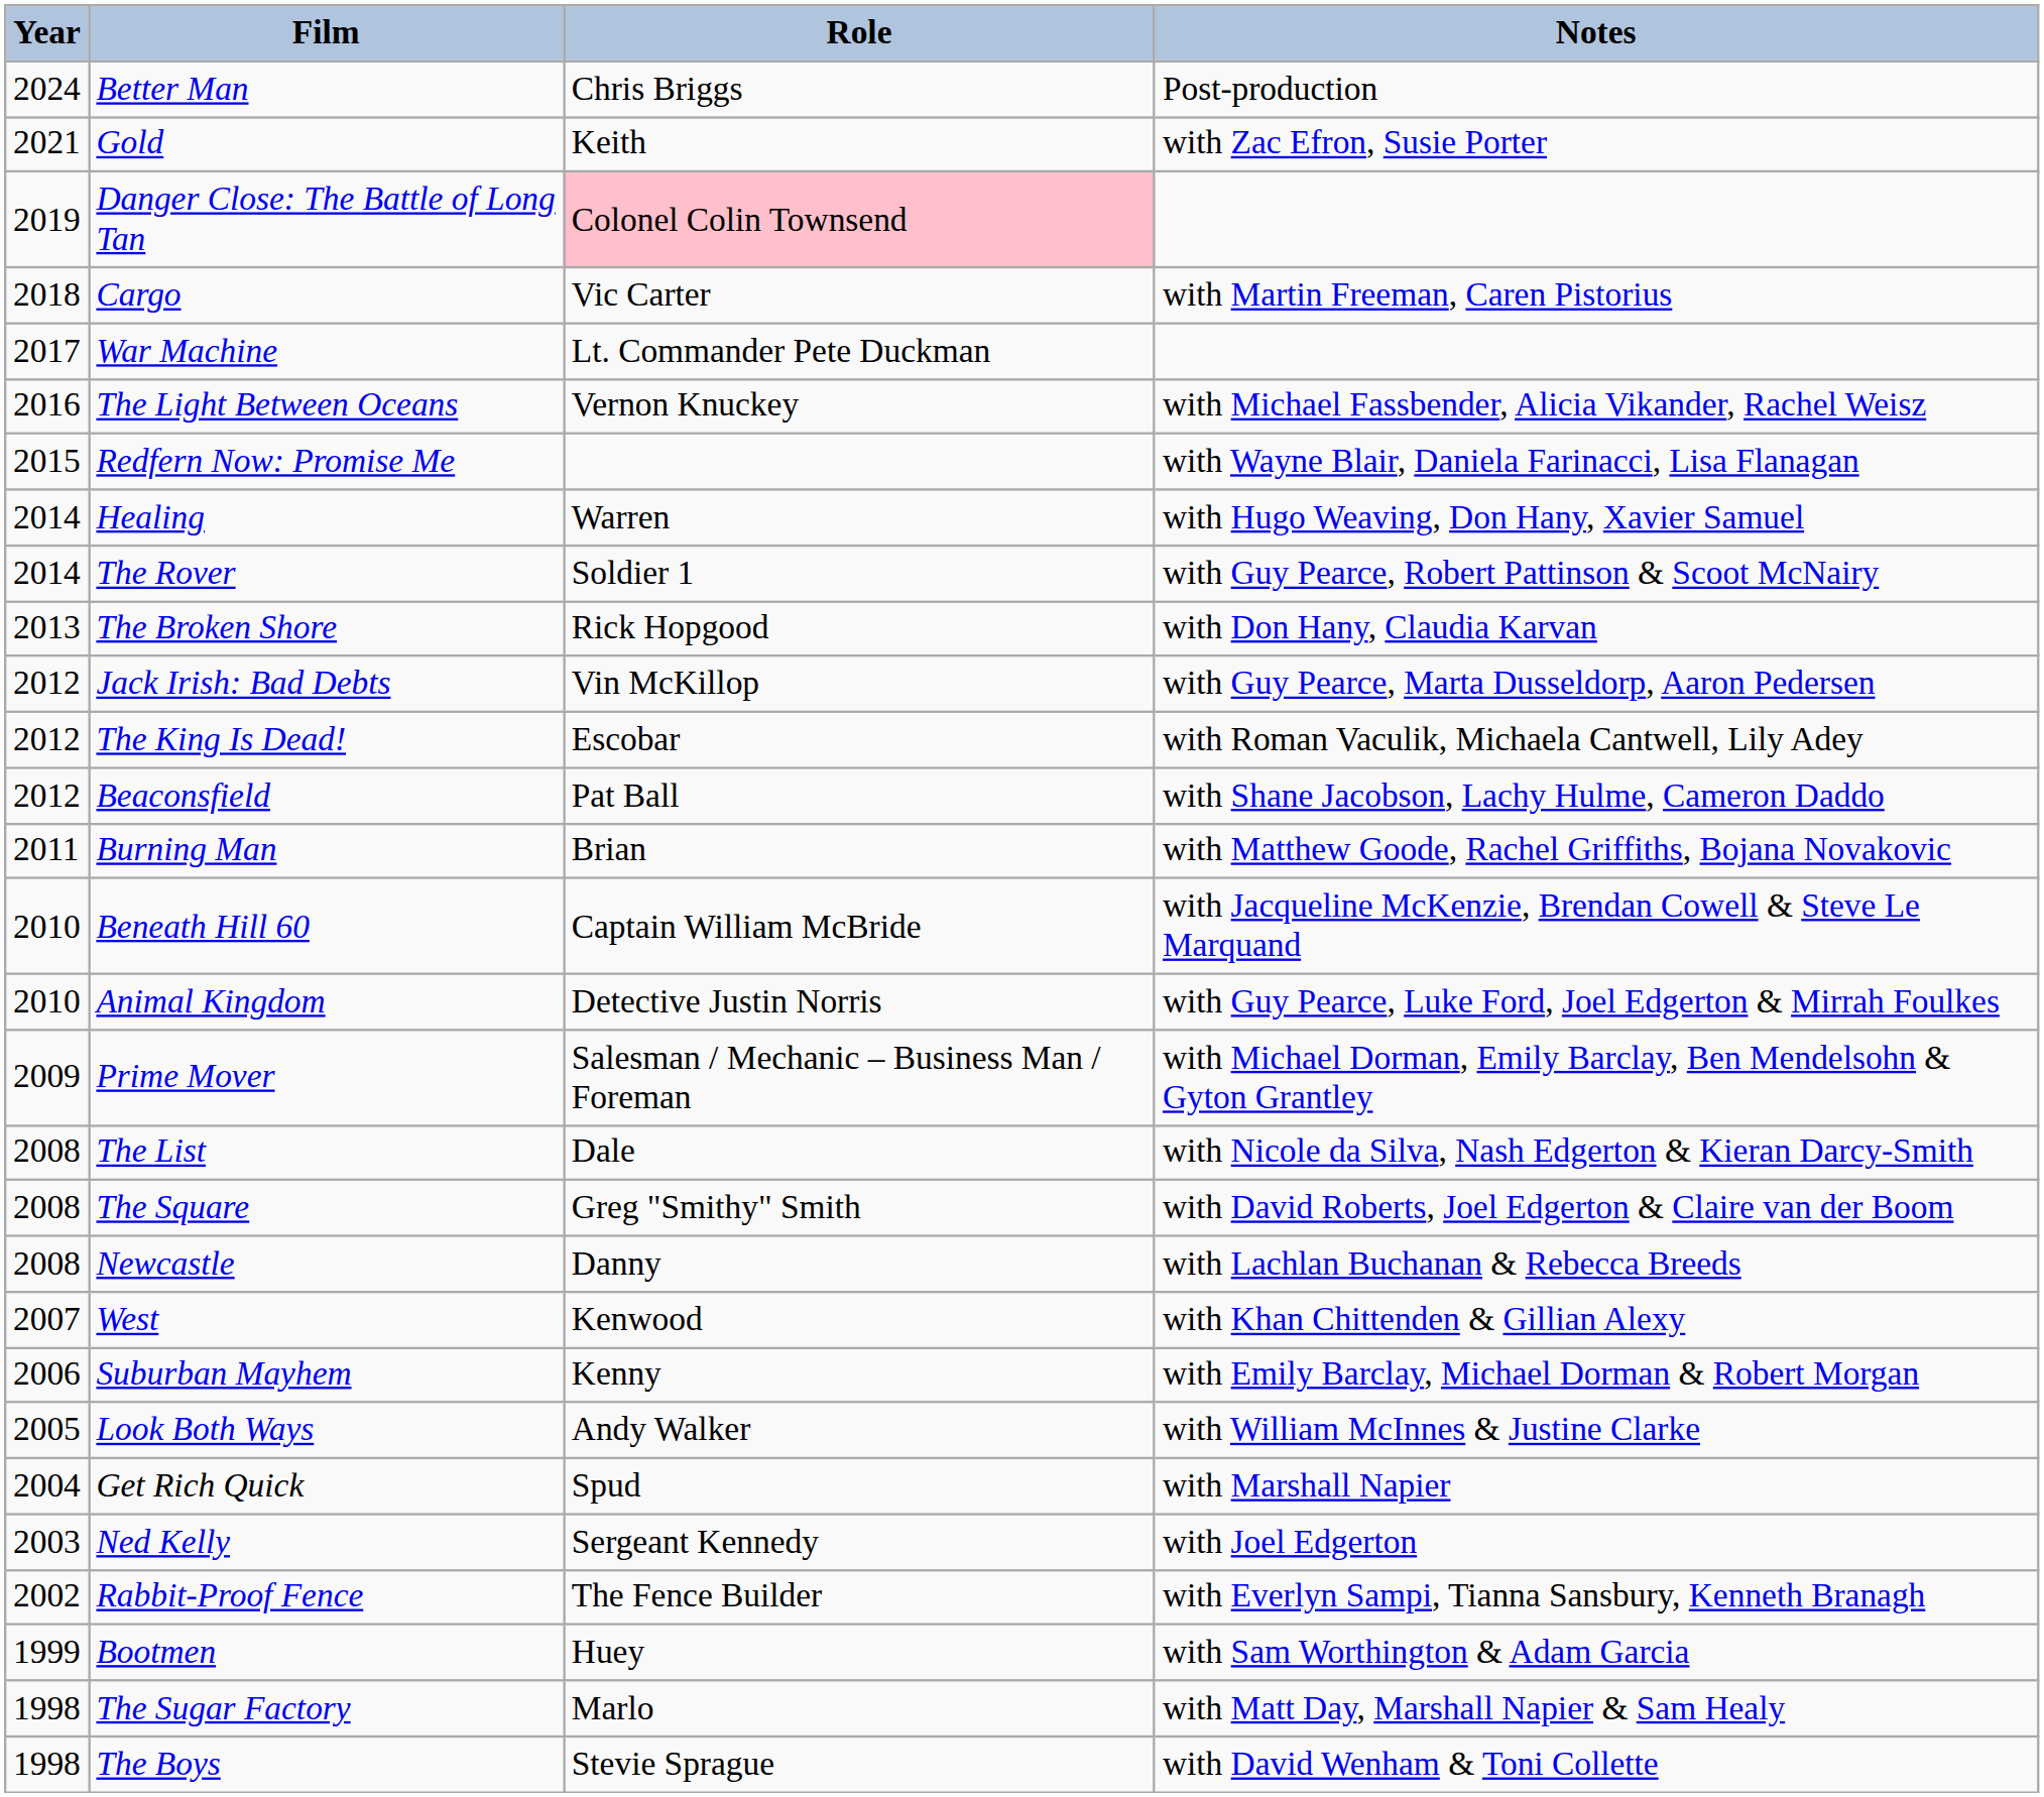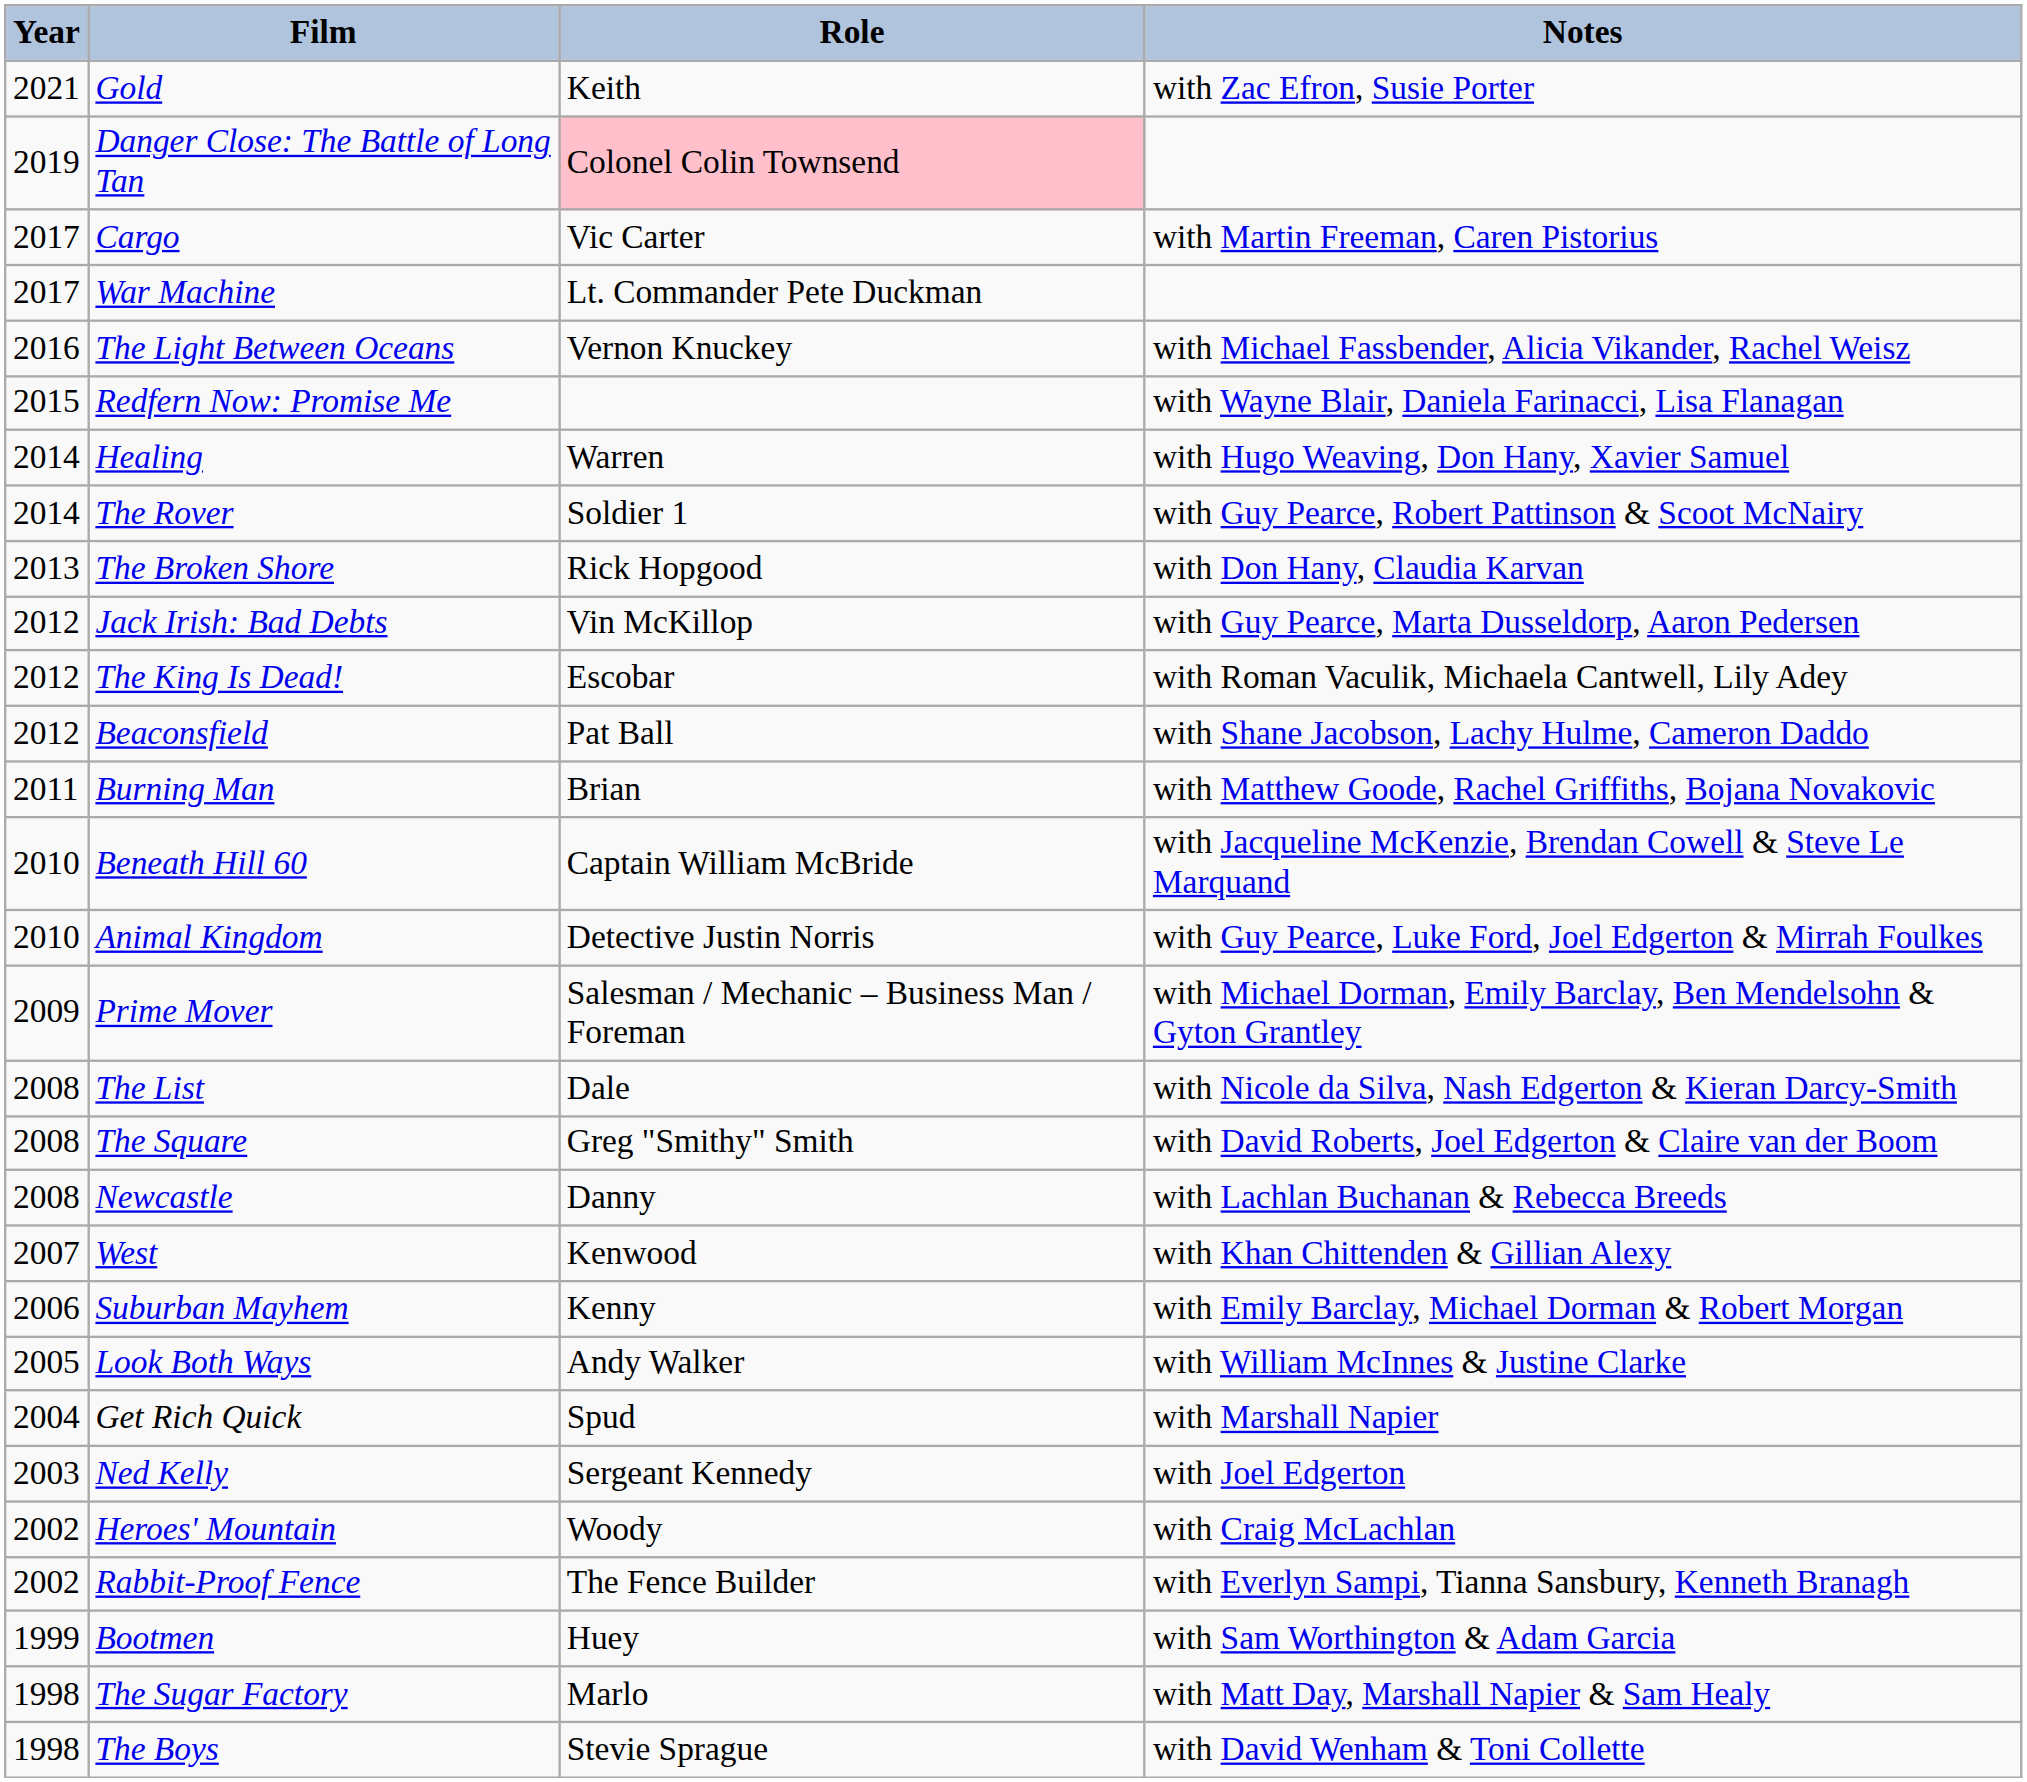- row: 2024 | Better Man | Chris Briggs | Post-production
Cargo | Year: 2018 -> 2017
+ row: 2002 | Heroes' Mountain | Woody | with Craig McLachlan
